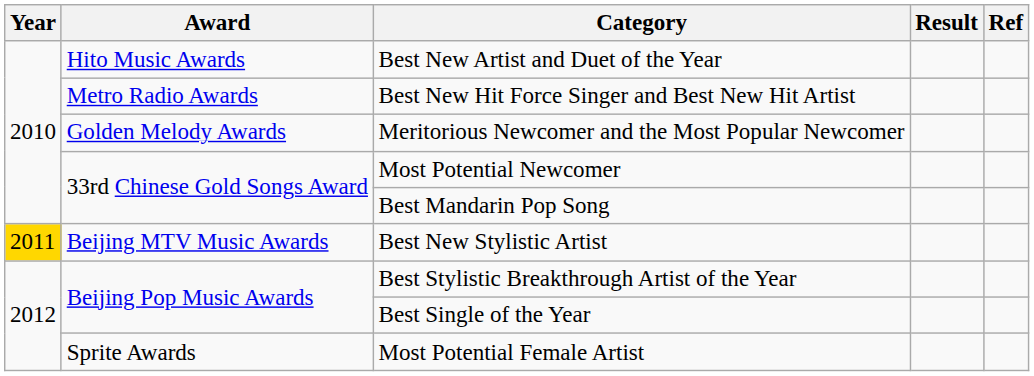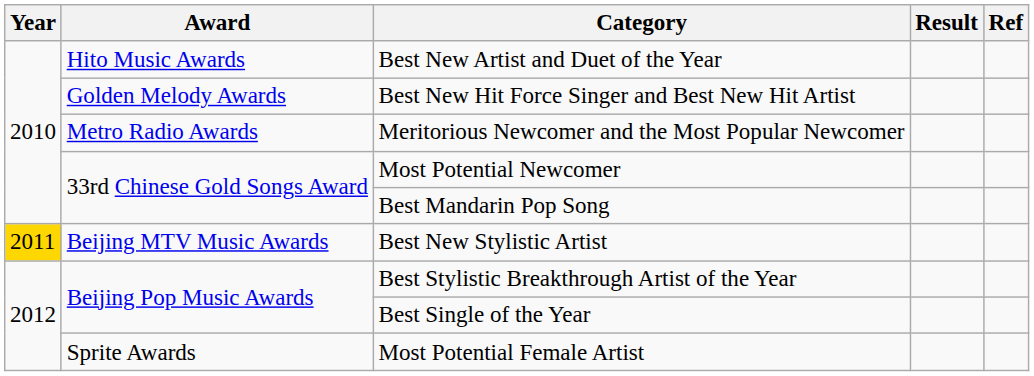Best New Hit Force Singer and Best New Hit Artist | Award: Metro Radio Awards -> Golden Melody Awards
Meritorious Newcomer and the Most Popular Newcomer | Award: Golden Melody Awards -> Metro Radio Awards
